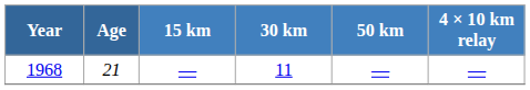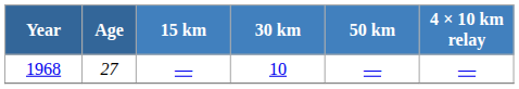1968 | Age: 21 -> 27
1968 | 30 km: 11 -> 10
